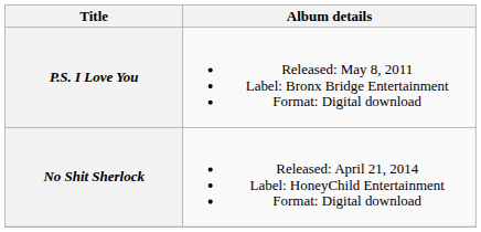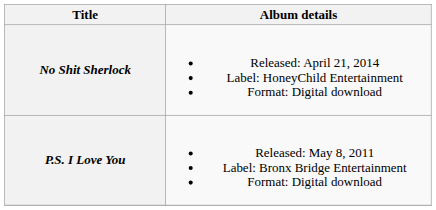rows swapped: P.S. I Love You <-> No Shit Sherlock
